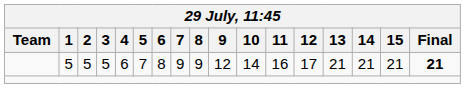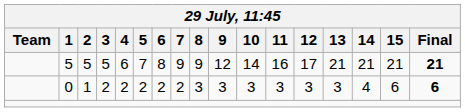+ row: 0 | 1 | 2 | 2 | 2 | 2 | 2 | 3 | 3 | 3 | 3 | 3 | 3 | 4 | 6 | 6
